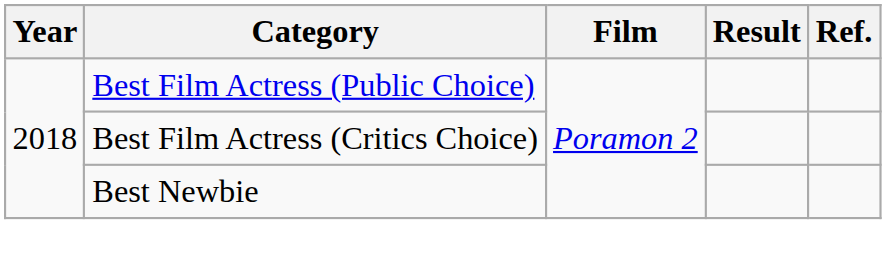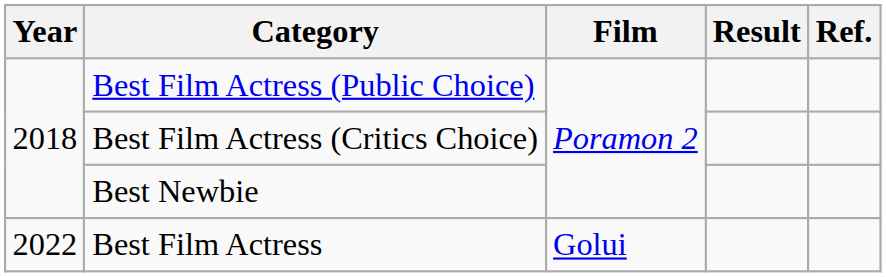+ row: 2022 | Best Film Actress | Golui
